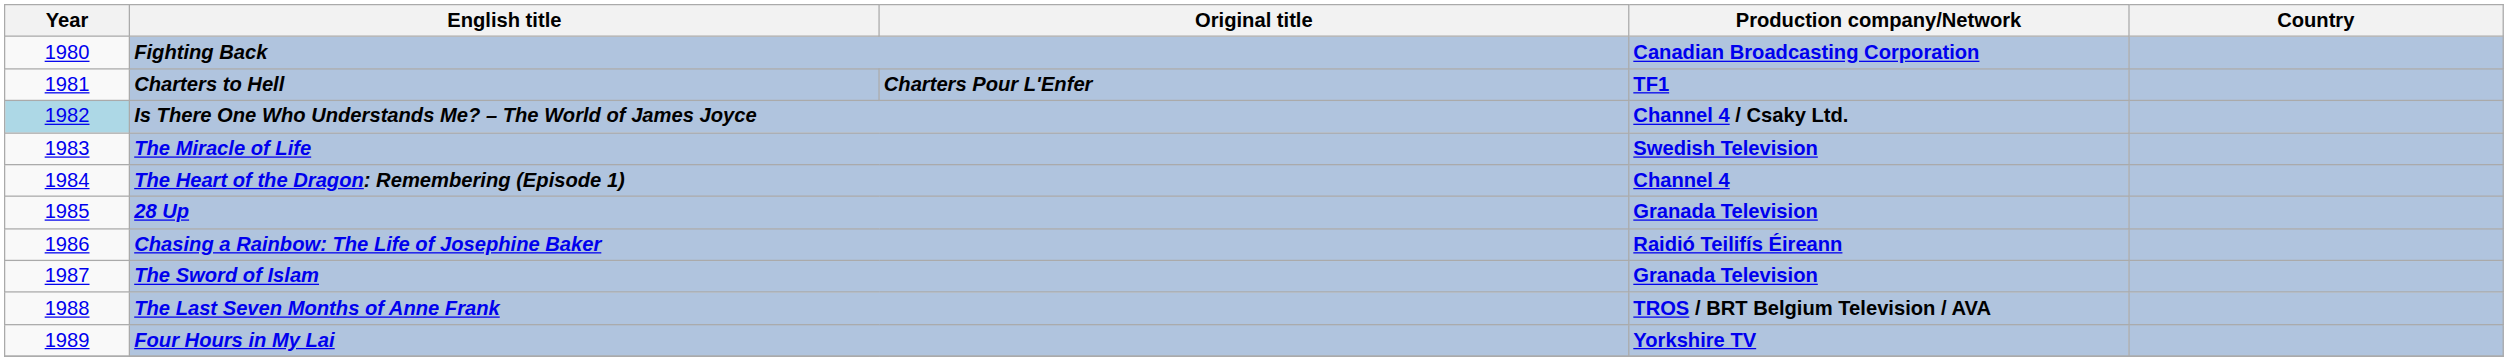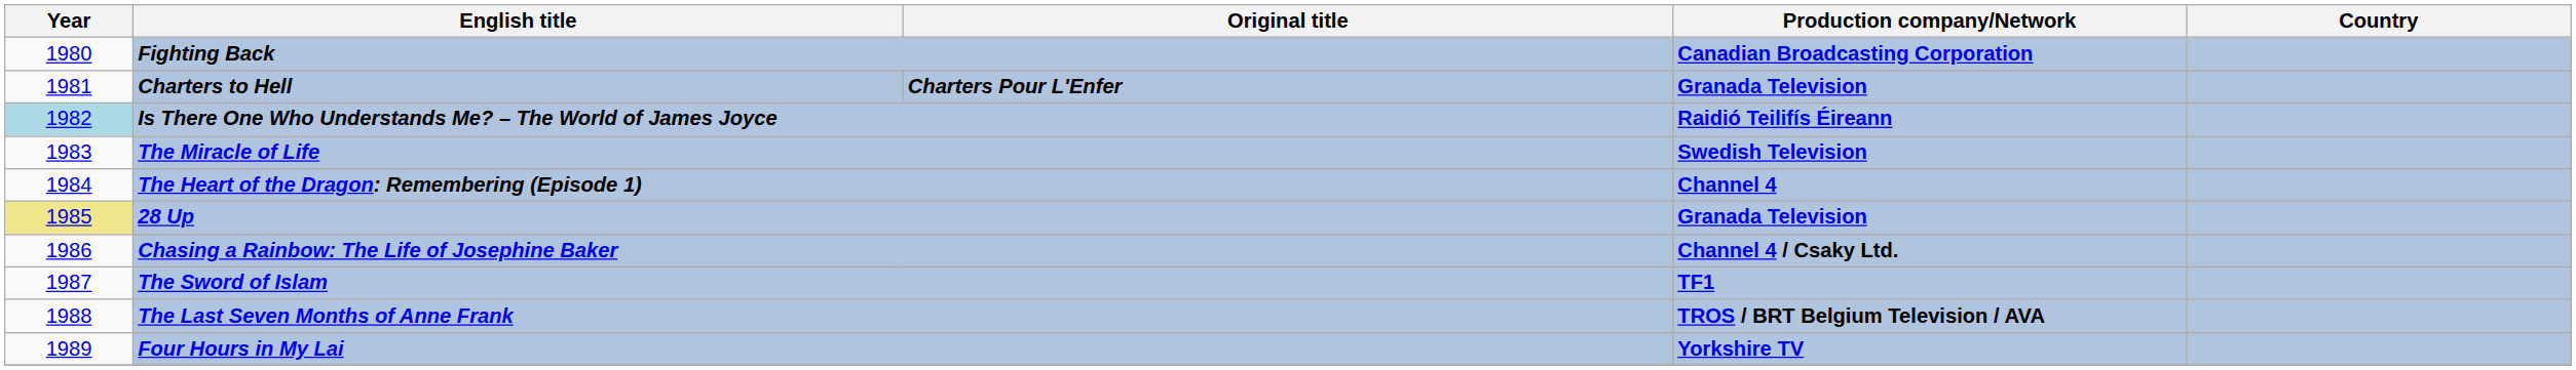Charters to Hell | Production company/Network: TF1 -> Granada Television
Is There One Who Understands Me? – The World of James Joyce | Production company/Network: Channel 4 / Csaky Ltd. -> Raidió Teilifís Éireann
28 Up | Year: no background -> khaki background
Chasing a Rainbow: The Life of Josephine Baker | Production company/Network: Raidió Teilifís Éireann -> Channel 4 / Csaky Ltd.
The Sword of Islam | Production company/Network: Granada Television -> TF1
